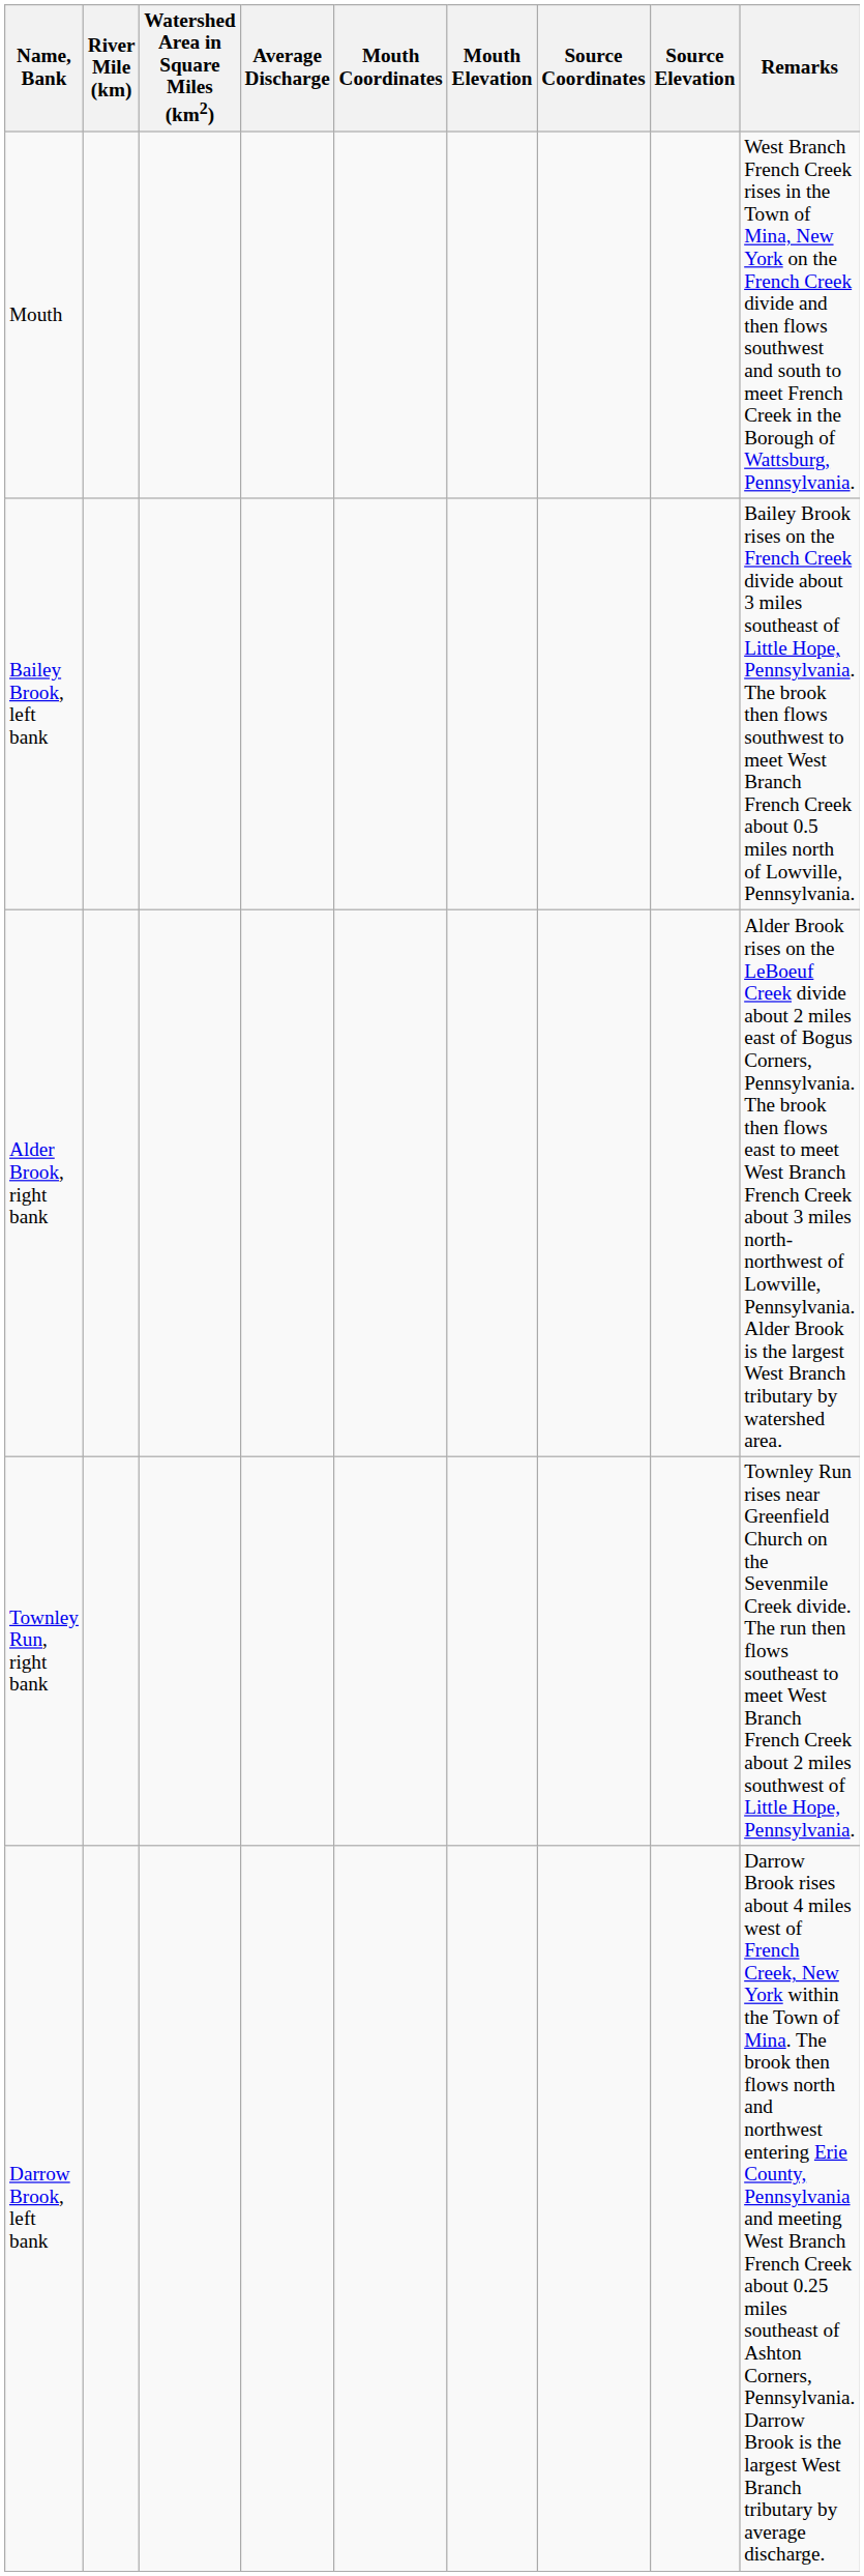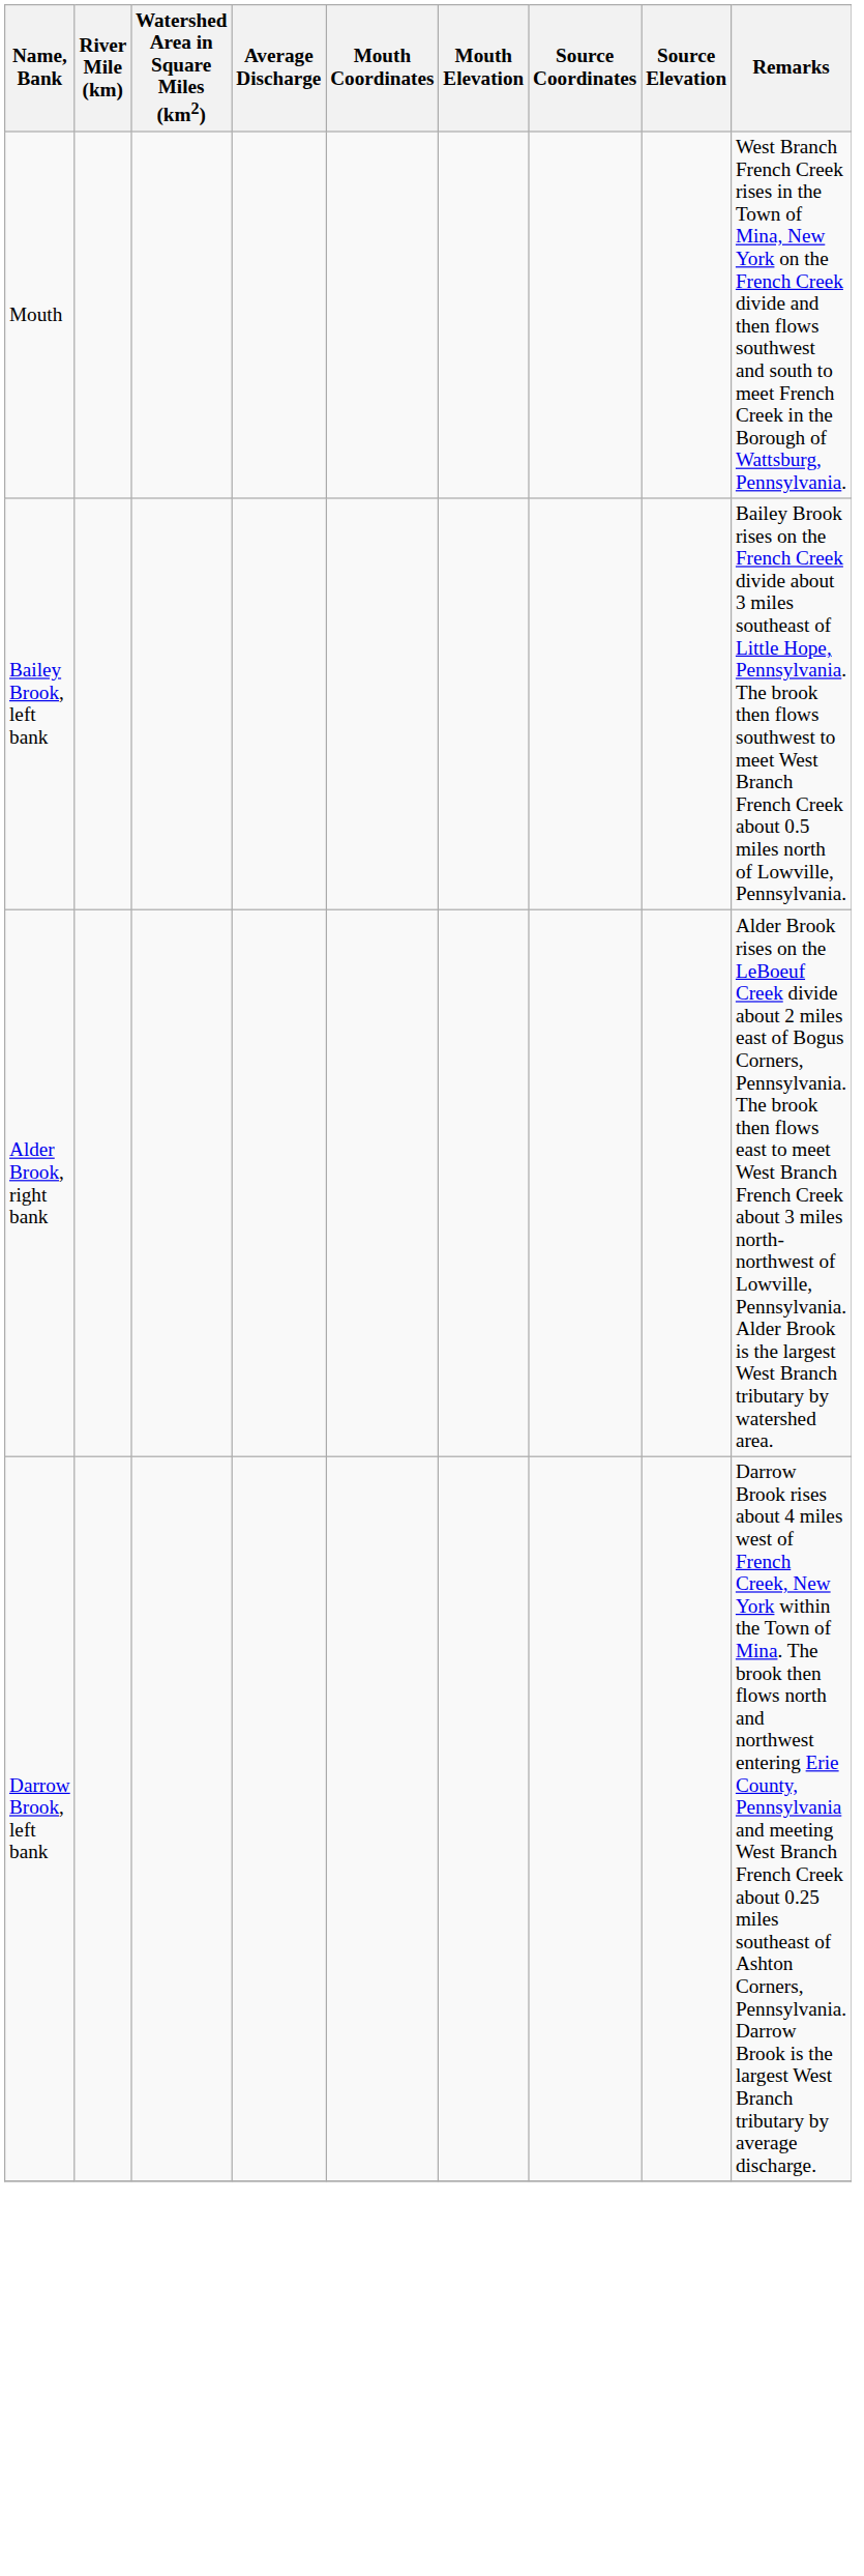- row: Townley Run, right bank | Townley Run rises near Greenfield Church on the Sevenmile Creek divide. The run then flows southeast to meet West Branch French Creek about 2 miles southwest of Little Hope, Pennsylvania.
